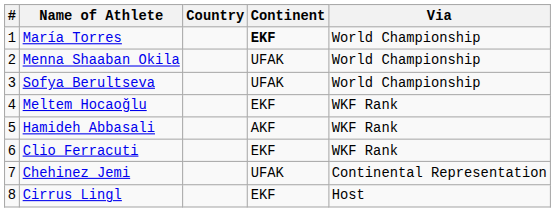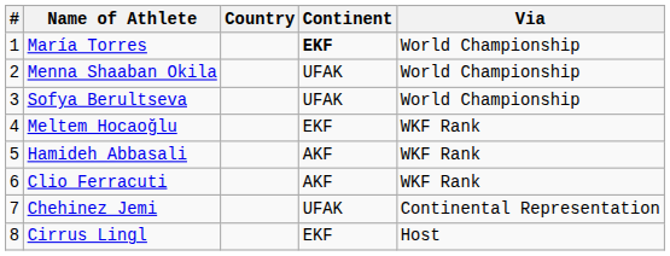Clio Ferracuti | Continent: EKF -> AKF
